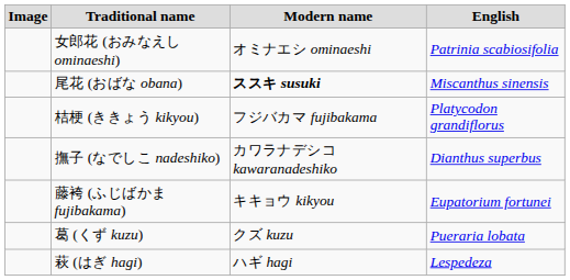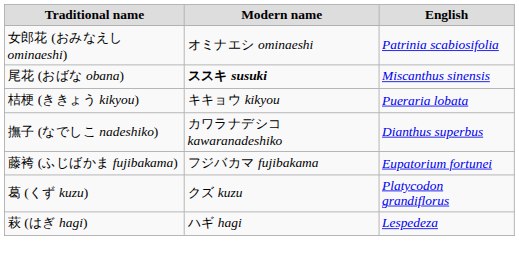- column: Image
桔梗 (ききょう kikyou) | Modern name: フジバカマ fujibakama -> キキョウ kikyou
桔梗 (ききょう kikyou) | English: Platycodon grandiflorus -> Pueraria lobata
藤袴 (ふじばかま fujibakama) | Modern name: キキョウ kikyou -> フジバカマ fujibakama
葛 (くず kuzu) | English: Pueraria lobata -> Platycodon grandiflorus
